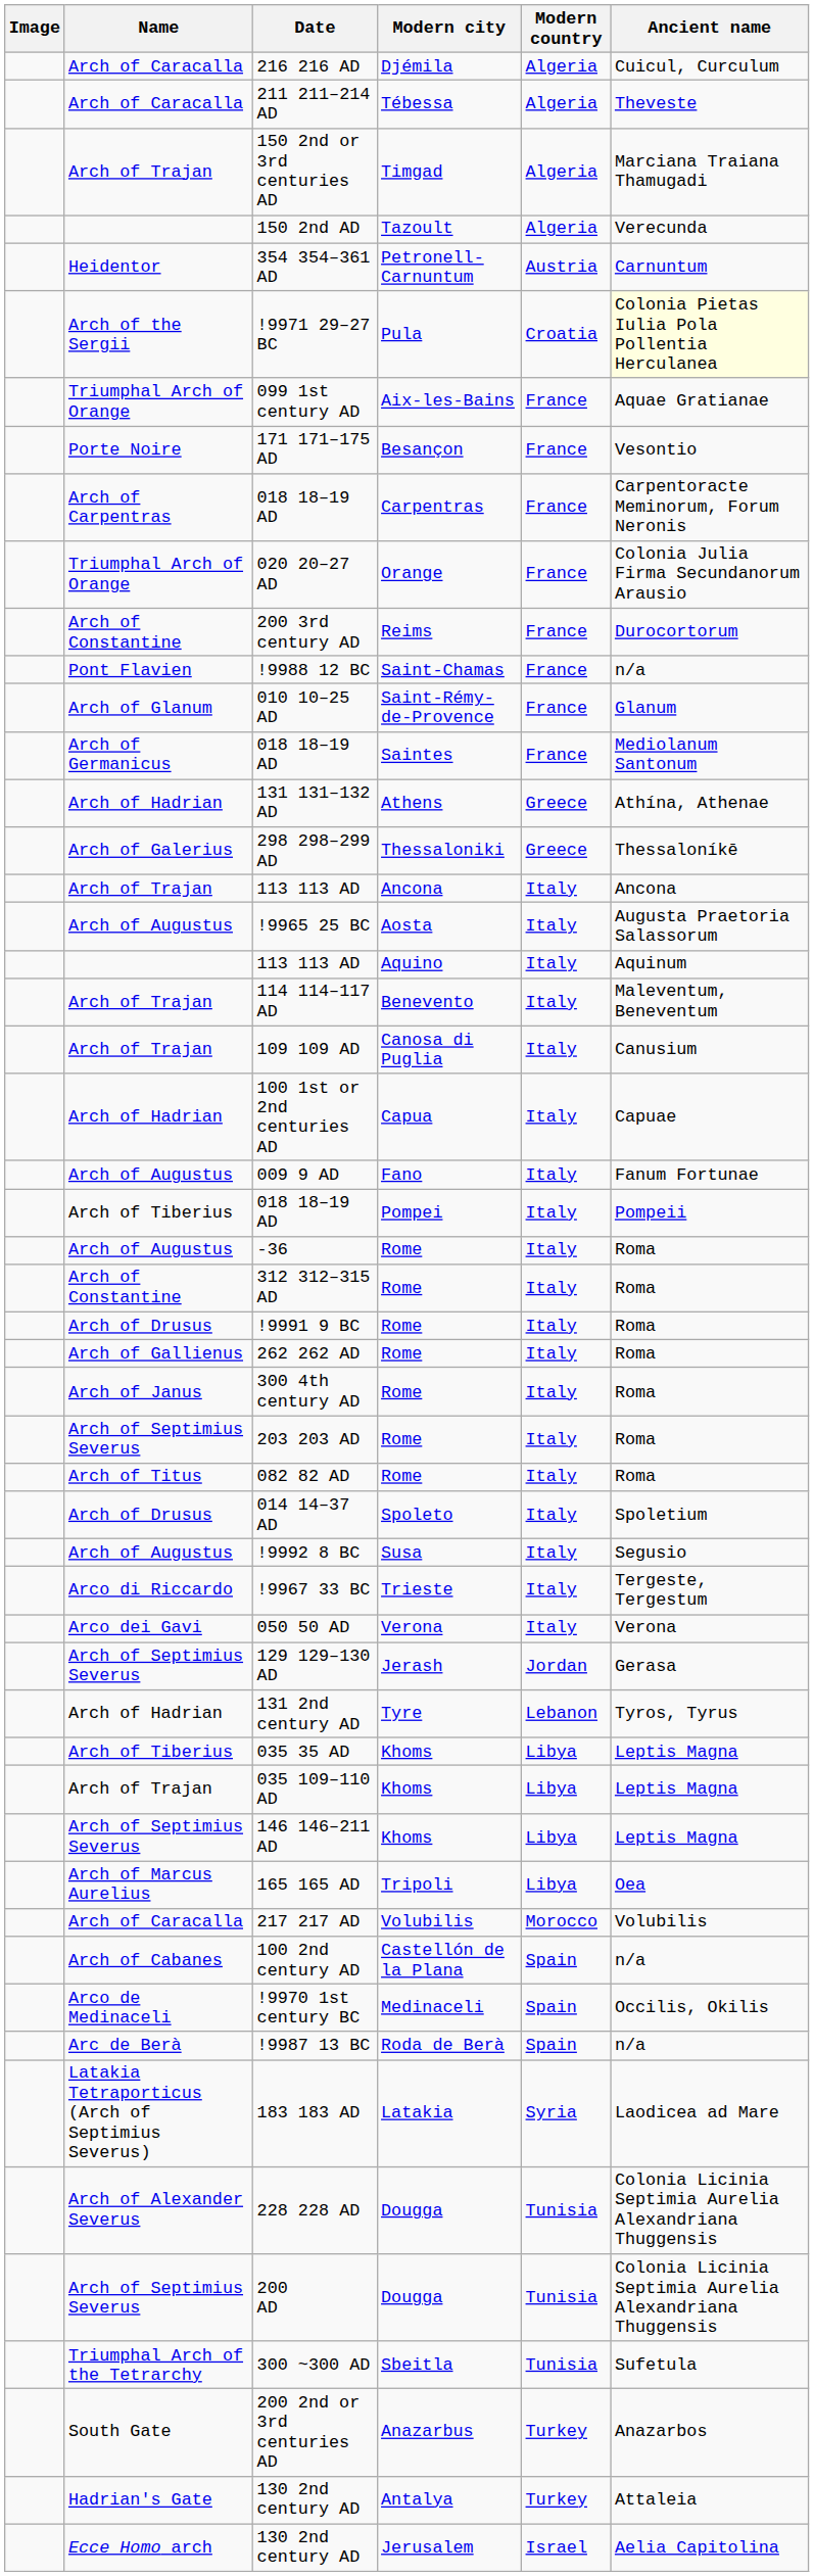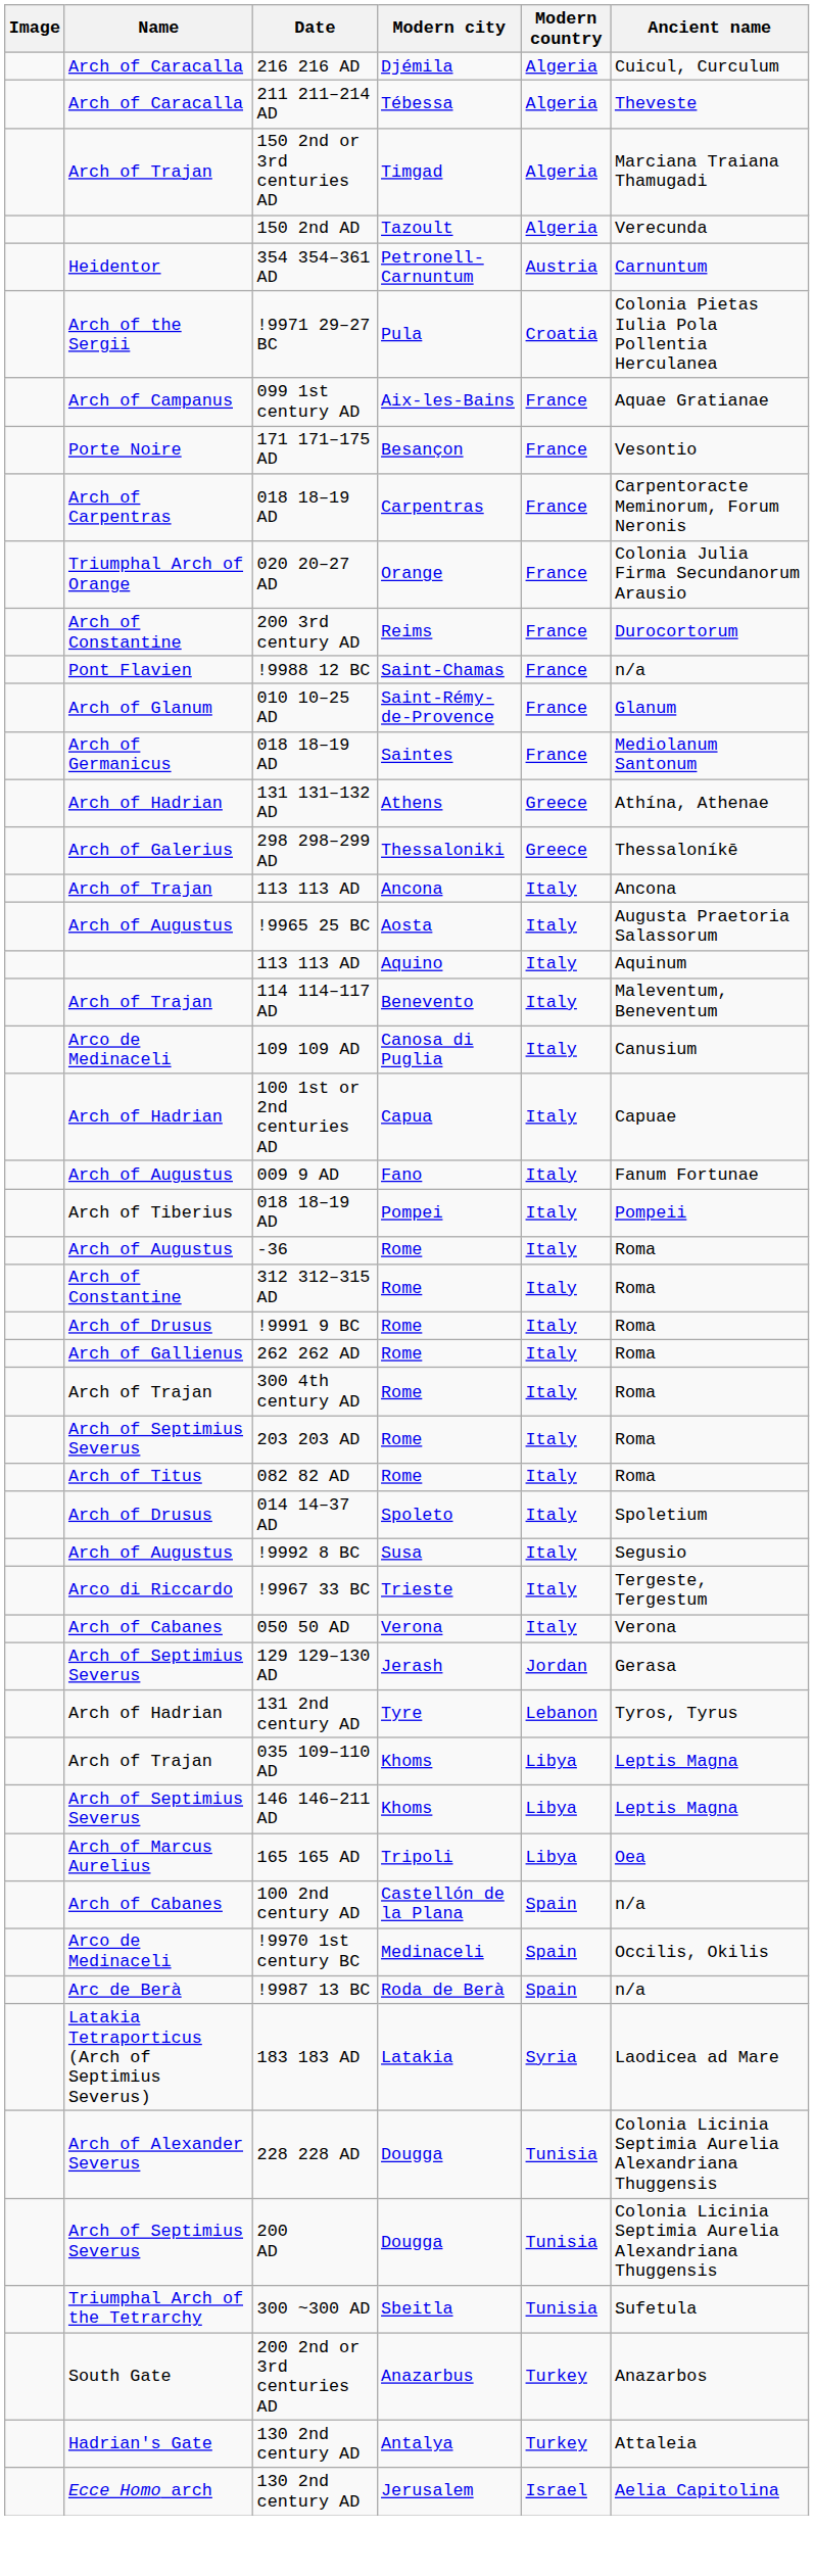!9971 29–27 BC | Ancient name: lightyellow background -> no background
099 1st century AD | Name: Triumphal Arch of Orange -> Arch of Campanus
109 109 AD | Name: Arch of Trajan -> Arco de Medinaceli
300 4th century AD | Name: Arch of Janus -> Arch of Trajan
050 50 AD | Name: Arco dei Gavi -> Arch of Cabanes
- row: Arch of Tiberius | 035 35 AD | Khoms | Libya | Leptis Magna
- row: Arch of Caracalla | 217 217 AD | Volubilis | Morocco | Volubilis
